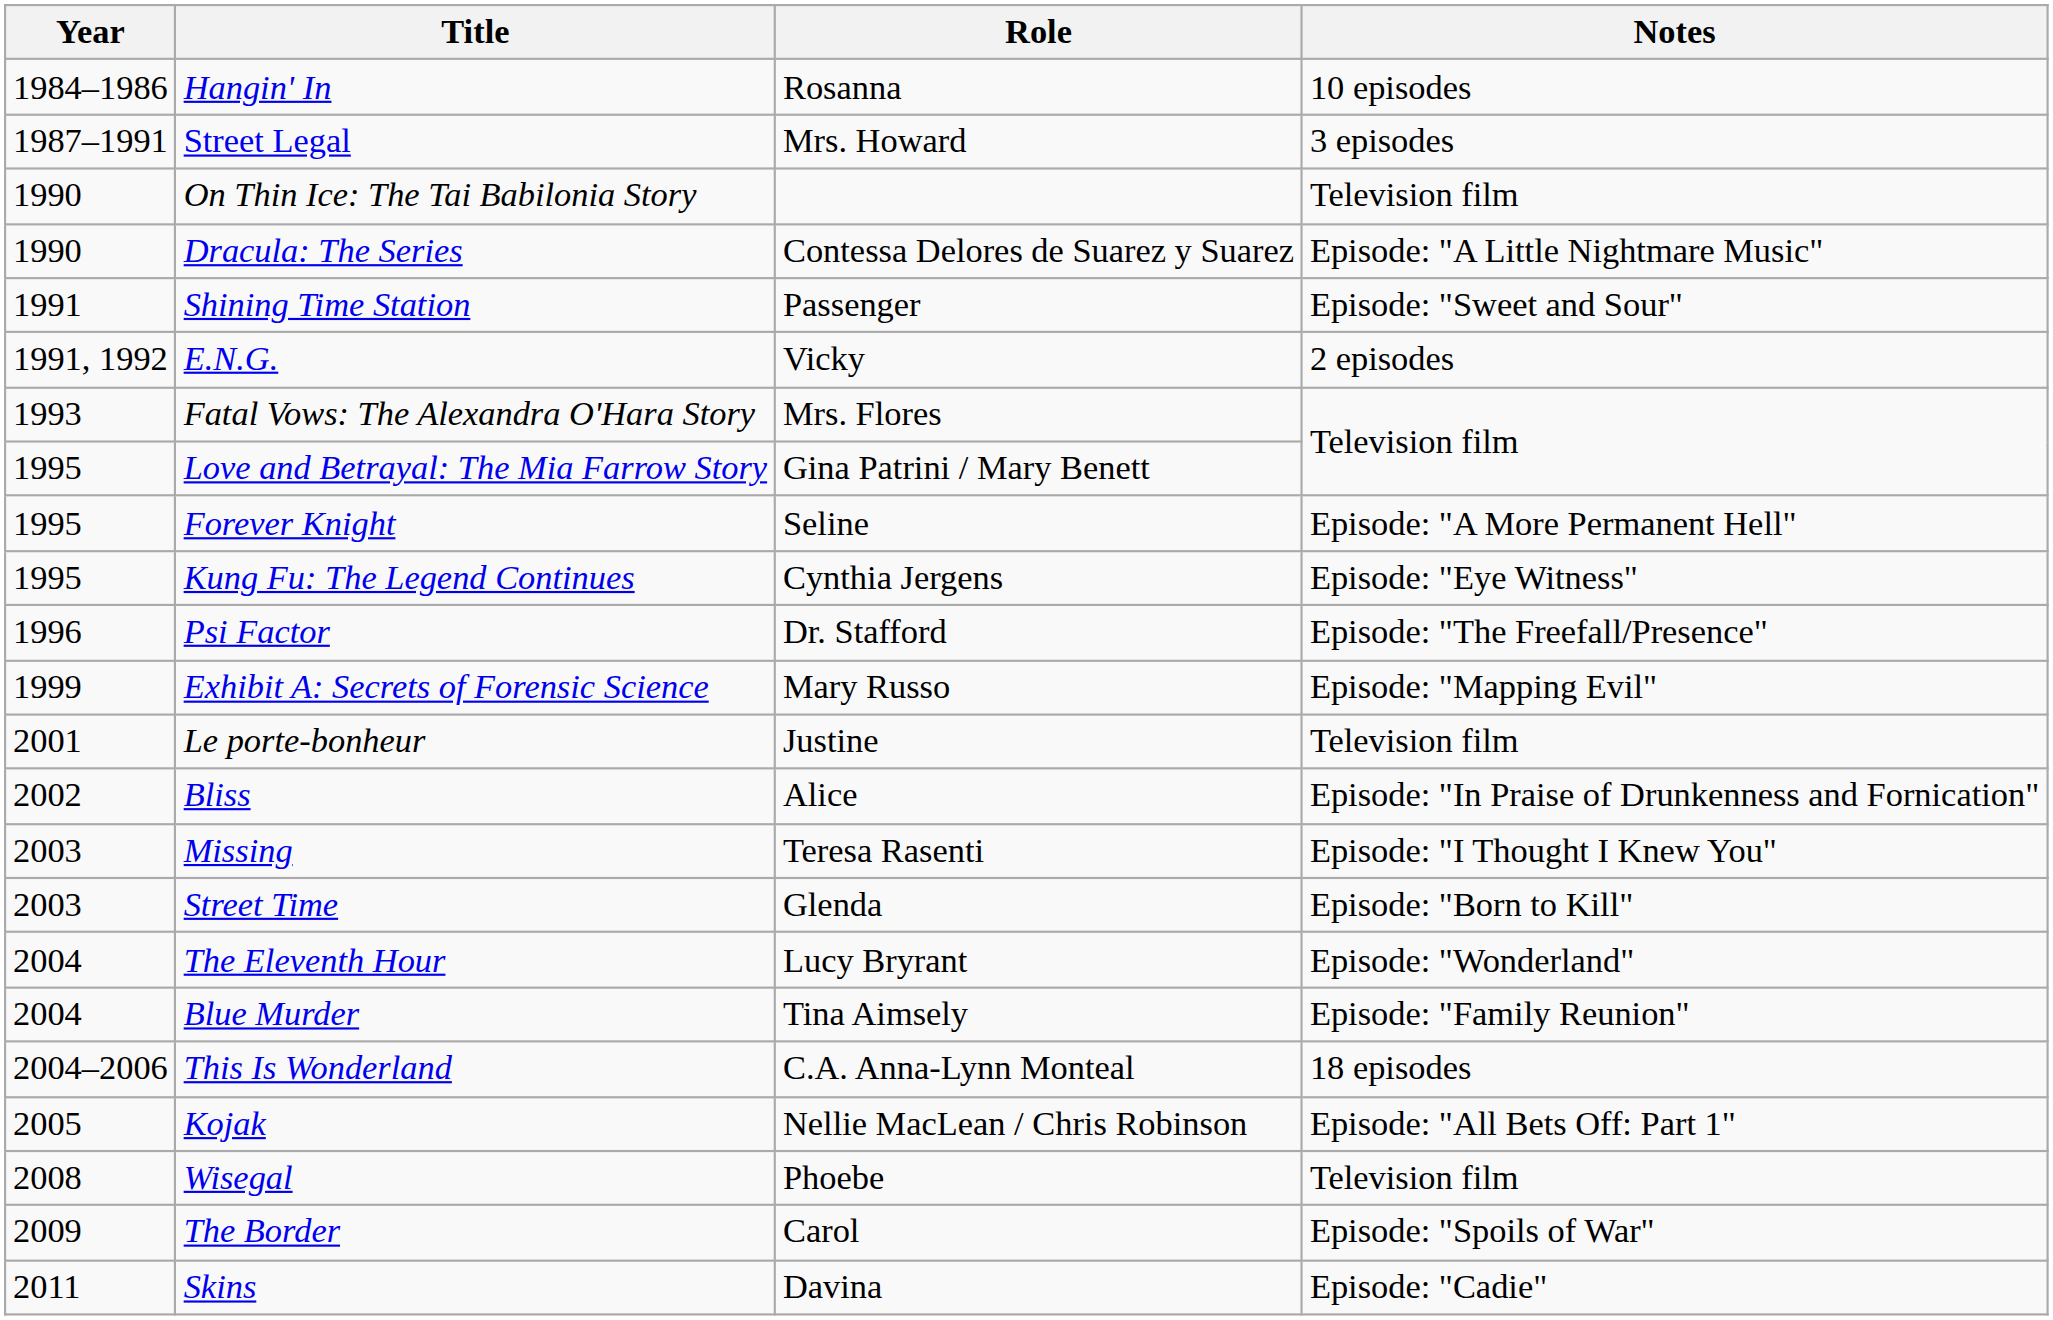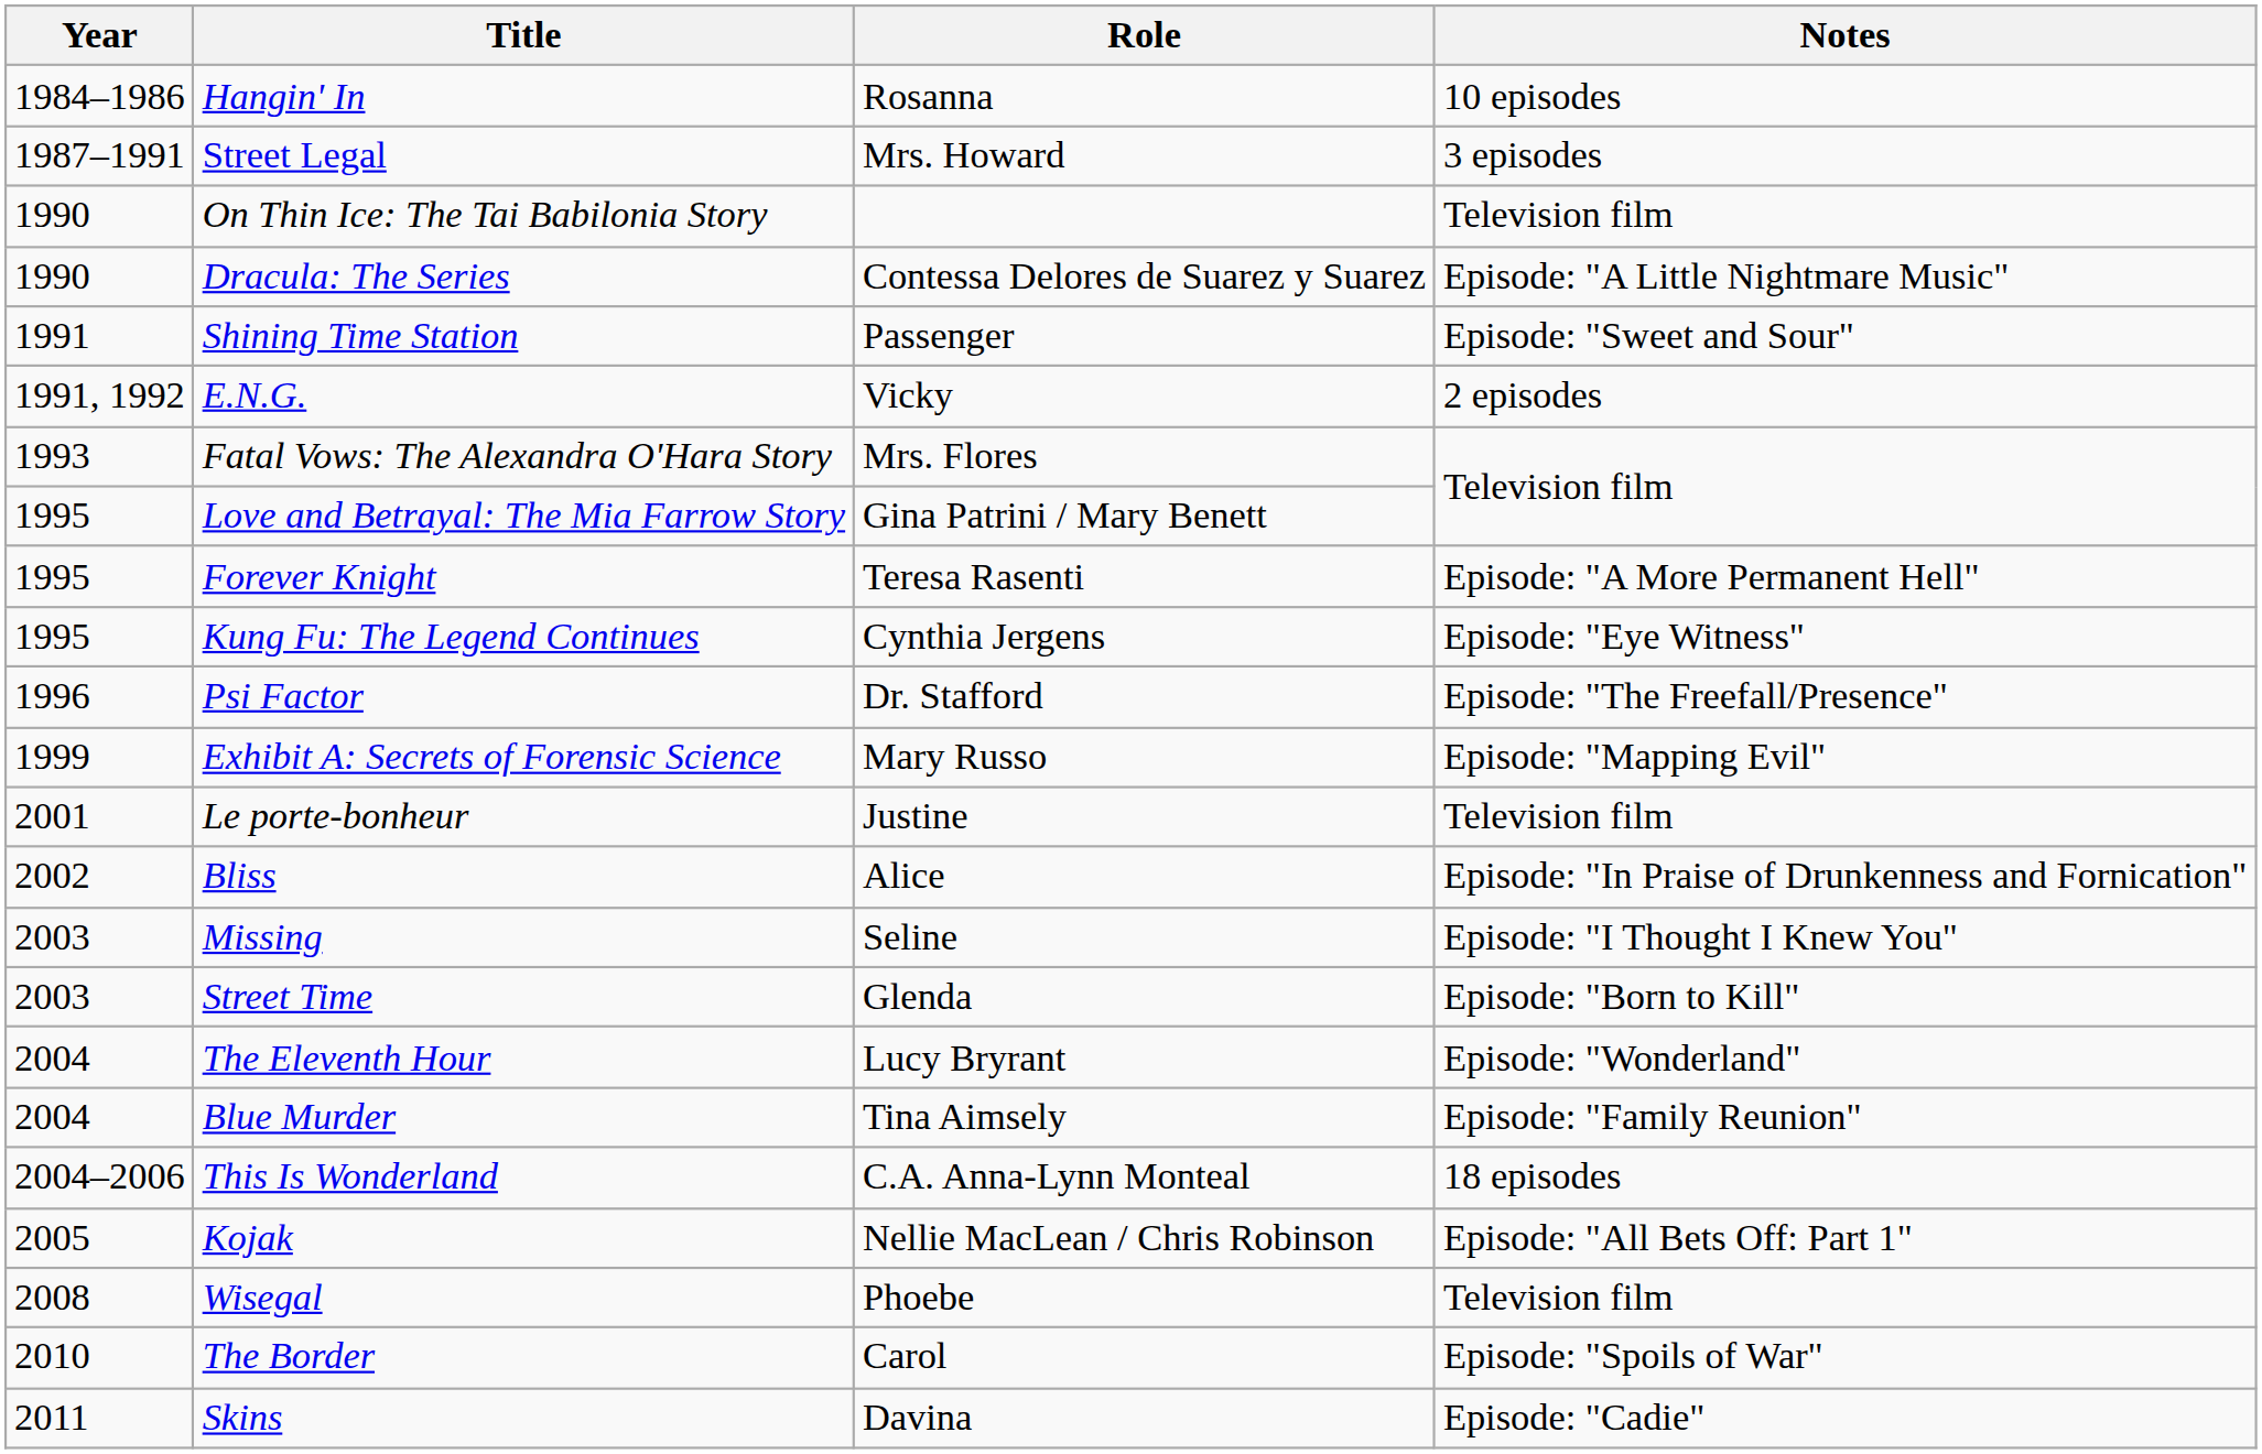Forever Knight | Role: Seline -> Teresa Rasenti
Missing | Role: Teresa Rasenti -> Seline
The Border | Year: 2009 -> 2010
